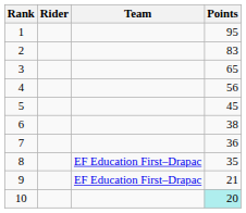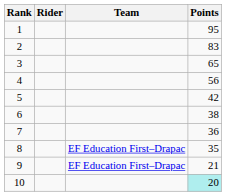5 | Points: 45 -> 42
